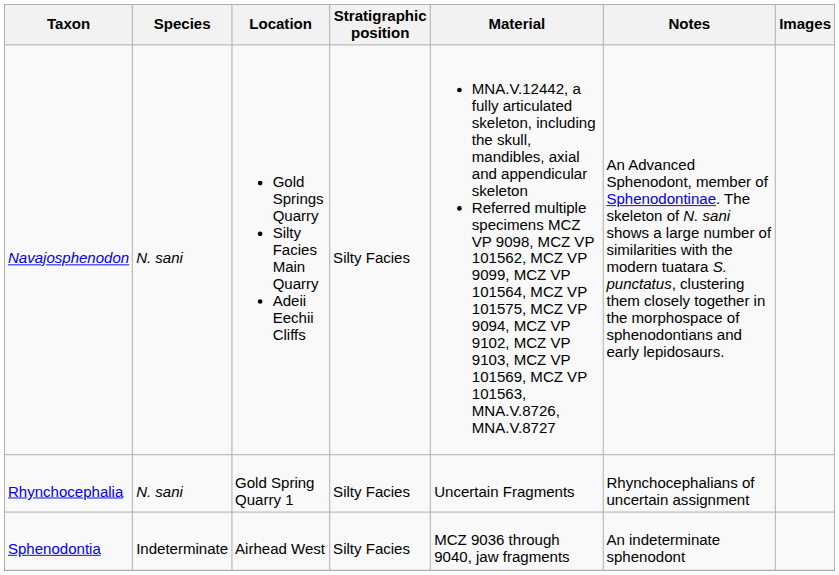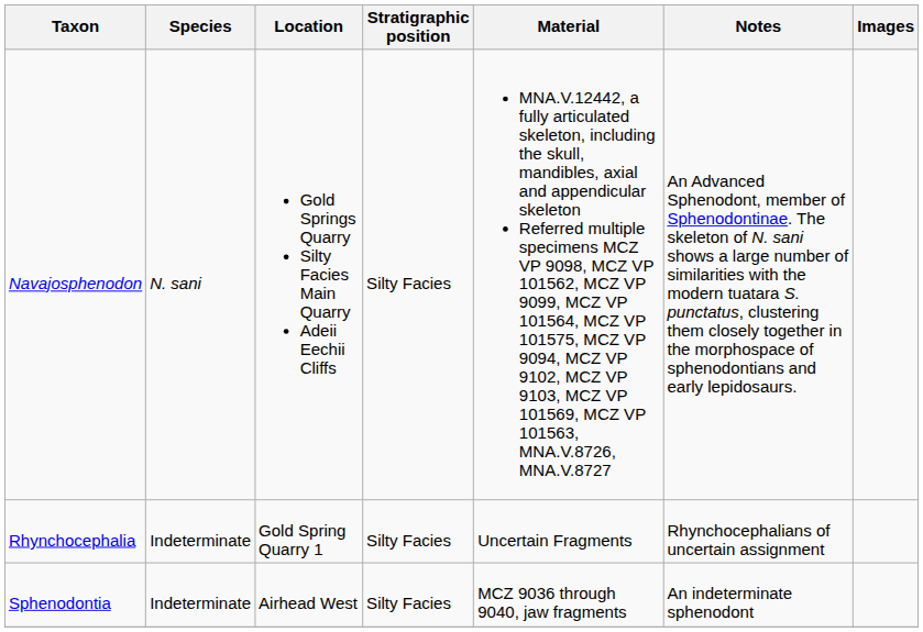Rhynchocephalia | Species: N. sani -> Indeterminate
